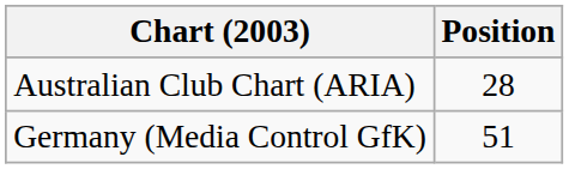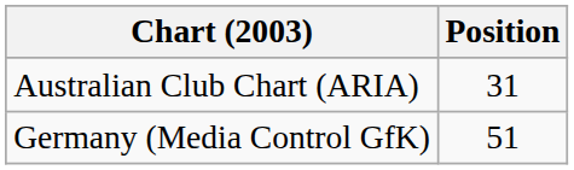Australian Club Chart (ARIA) | Position: 28 -> 31
